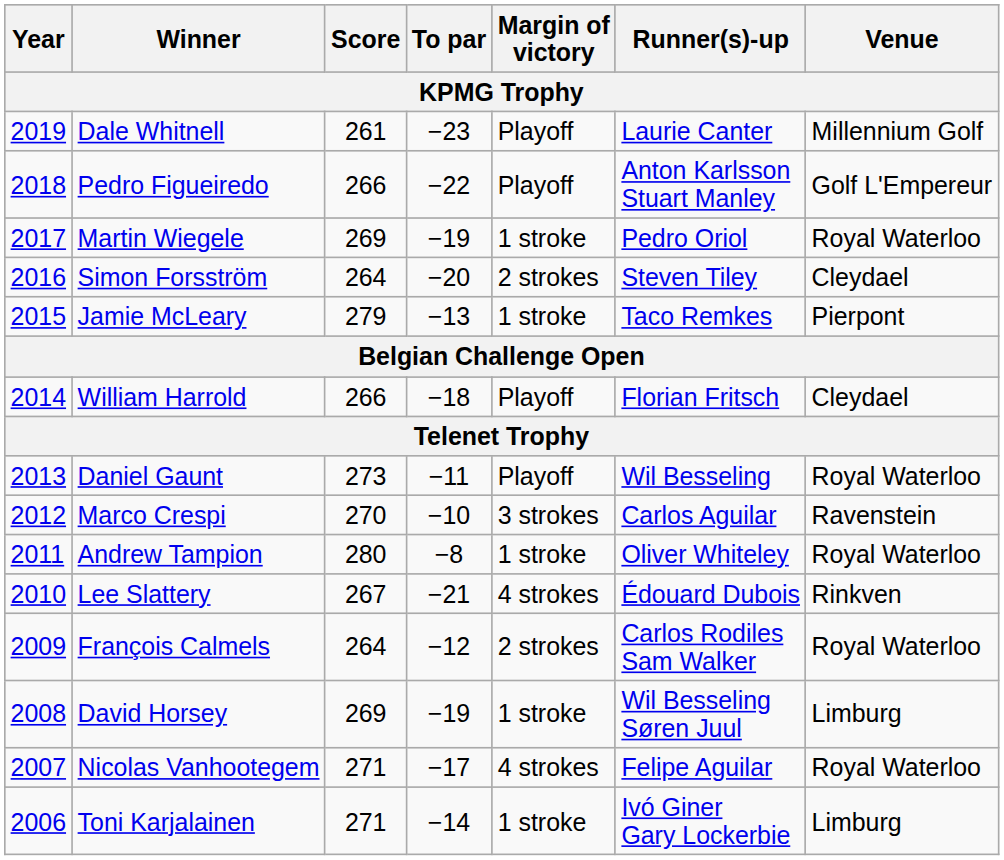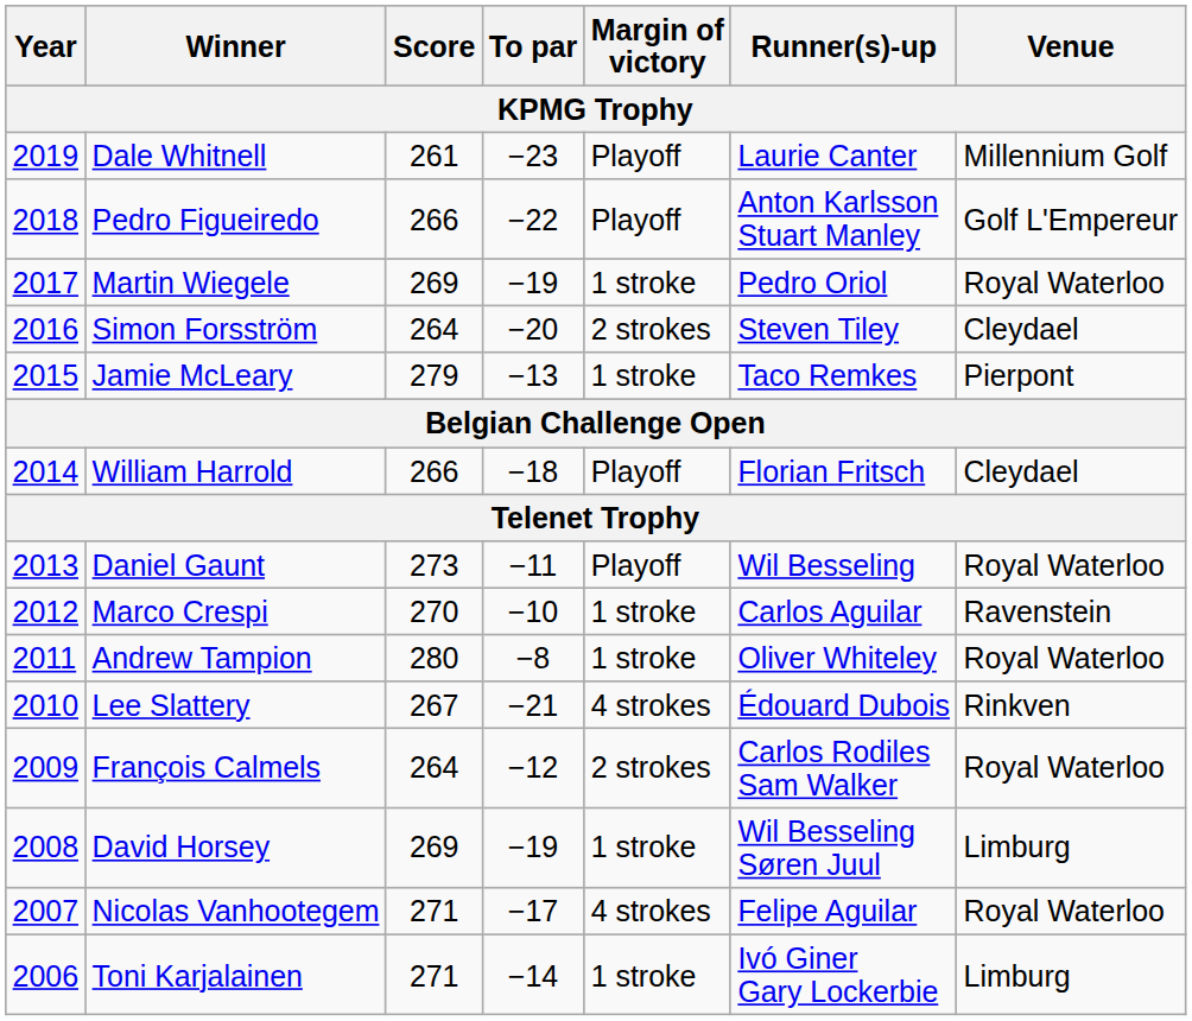Marco Crespi | Margin of victory: 3 strokes -> 1 stroke
